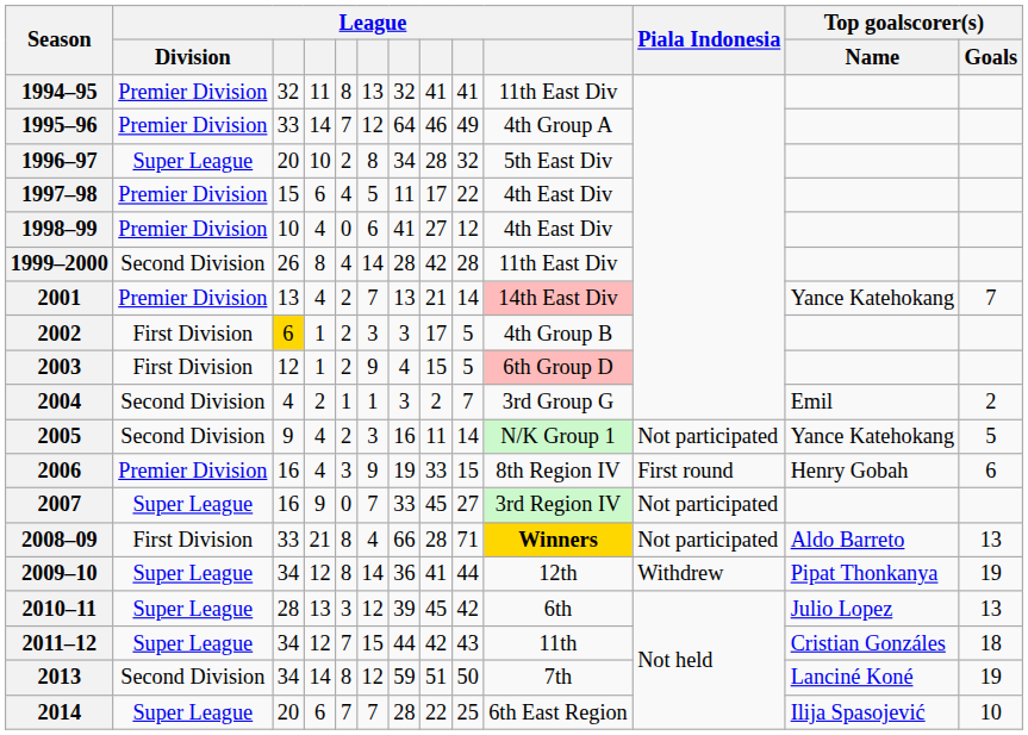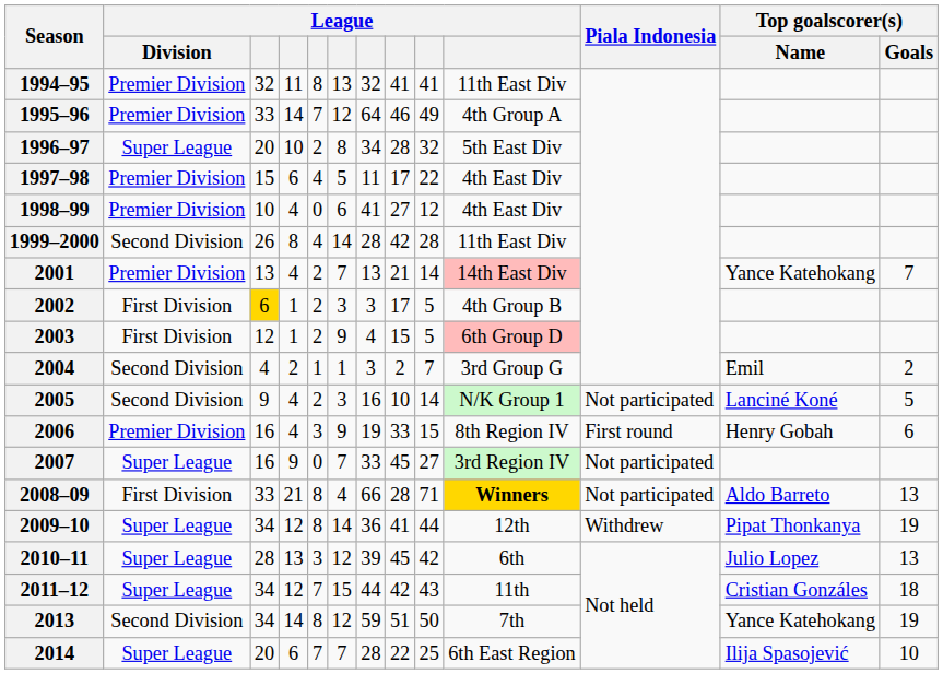2005 | column 8: 11 -> 10
2005 | Top goalscorer(s) / Name: Yance Katehokang -> Lanciné Koné
2013 | Top goalscorer(s) / Name: Lanciné Koné -> Yance Katehokang
